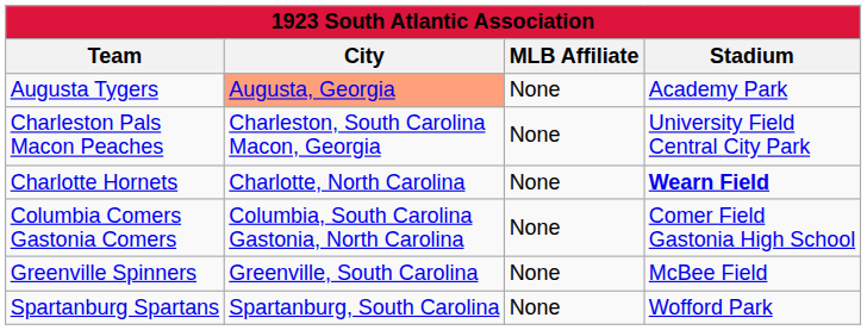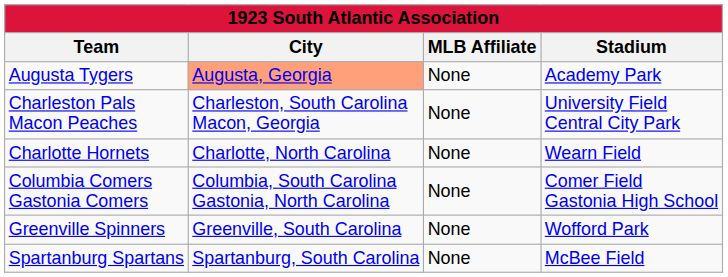Charlotte Hornets | Stadium: bold -> normal
Greenville Spinners | Stadium: McBee Field -> Wofford Park
Spartanburg Spartans | Stadium: Wofford Park -> McBee Field
